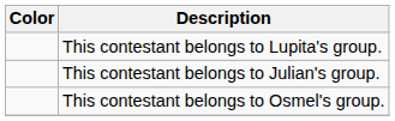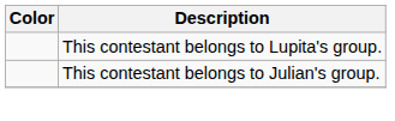- row: This contestant belongs to Osmel's group.
